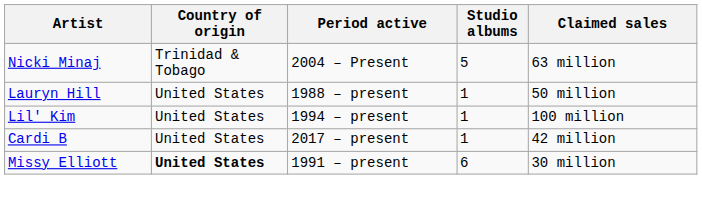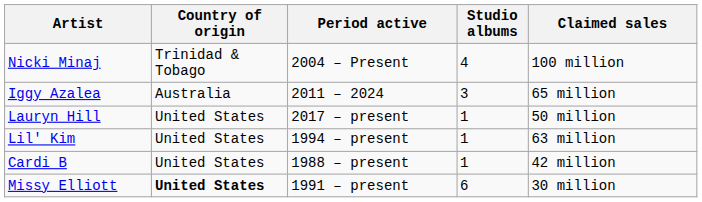Nicki Minaj | Studio albums: 5 -> 4
Nicki Minaj | Claimed sales: 63 million -> 100 million
+ row: Iggy Azalea | Australia | 2011 – 2024 | 3 | 65 million
Lauryn Hill | Period active: 1988 – present -> 2017 – present
Lil' Kim | Claimed sales: 100 million -> 63 million
Cardi B | Period active: 2017 – present -> 1988 – present
